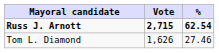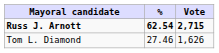columns swapped: Vote <-> %
